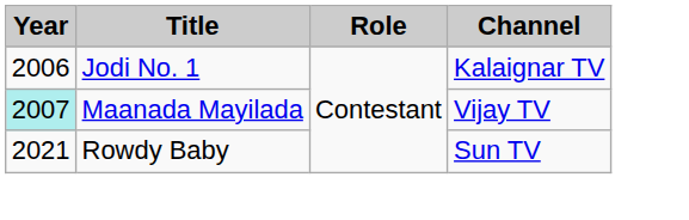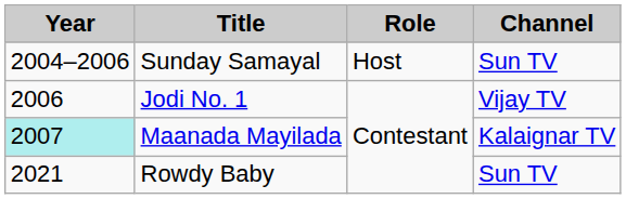+ row: 2004–2006 | Sunday Samayal | Host | Sun TV
Jodi No. 1 | Channel: Kalaignar TV -> Vijay TV
Maanada Mayilada | Channel: Vijay TV -> Kalaignar TV
